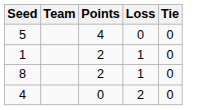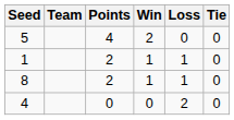+ column: Win | 2 | 1 | 1 | 0
